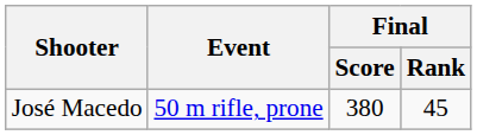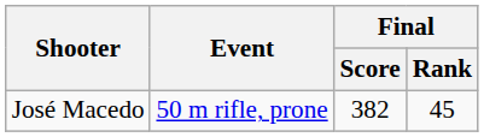José Macedo | Final / Score: 380 -> 382
